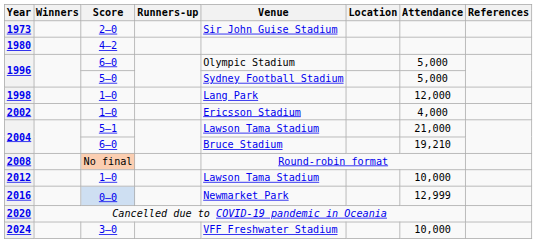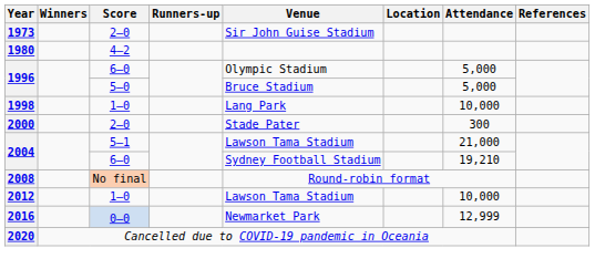1996 / 5–0 | Venue: Sydney Football Stadium -> Bruce Stadium
1998 | Attendance: 12,000 -> 10,000
+ row: 2000 | 2–0 | Stade Pater | 300
- row: 2002 | 1–0 | Ericsson Stadium | 4,000
2004 / 6–0 | Venue: Bruce Stadium -> Sydney Football Stadium
- row: 2024 | 3–0 | VFF Freshwater Stadium | 10,000
